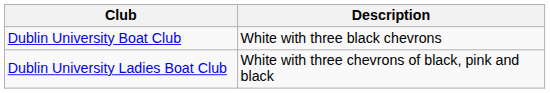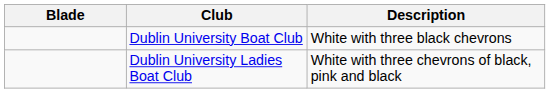+ column: Blade
